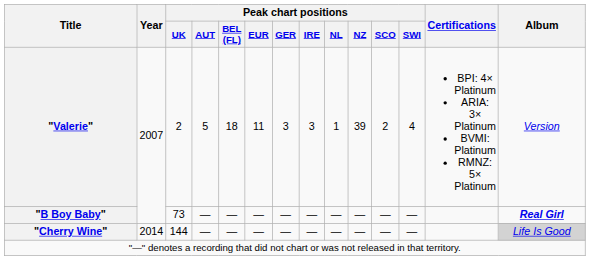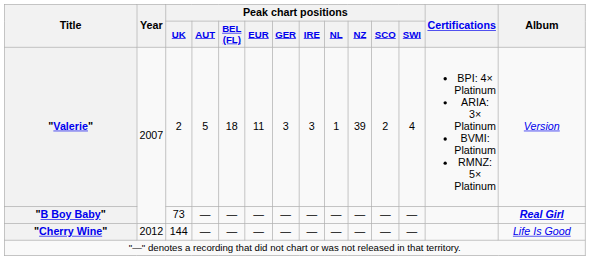"Cherry Wine" | Year: 2014 -> 2012
"Cherry Wine" | Album: lightgrey background -> no background
